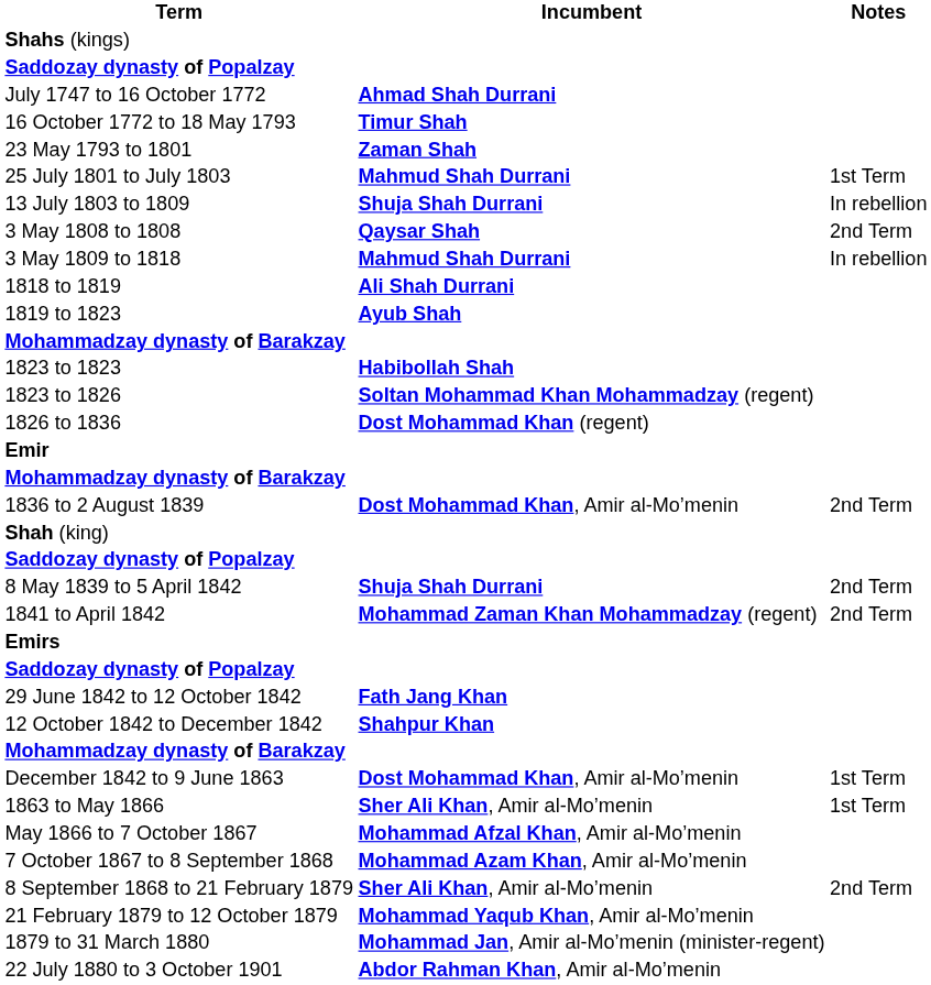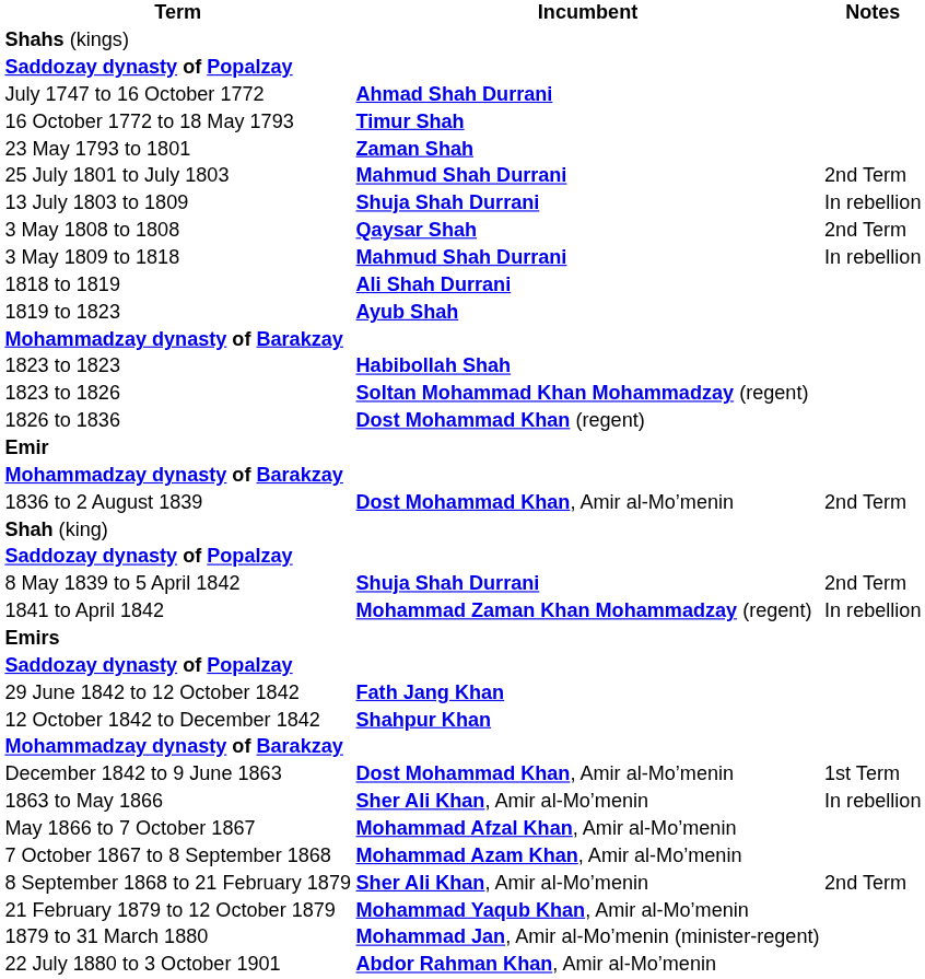25 July 1801 to July 1803 | Notes: 1st Term -> 2nd Term
1841 to April 1842 | Notes: 2nd Term -> In rebellion
1863 to May 1866 | Notes: 1st Term -> In rebellion
